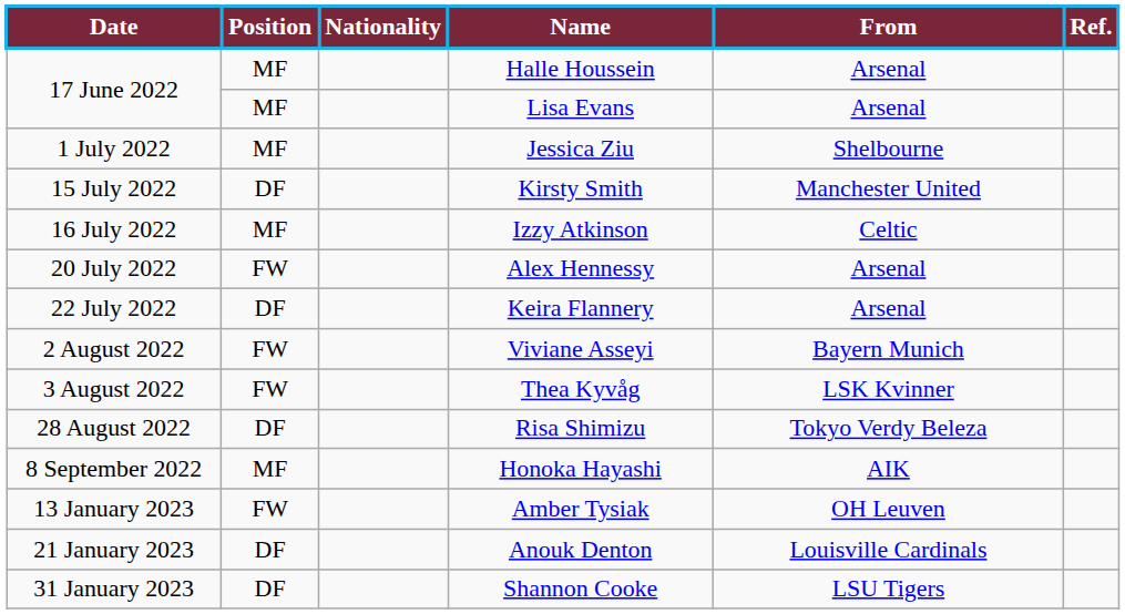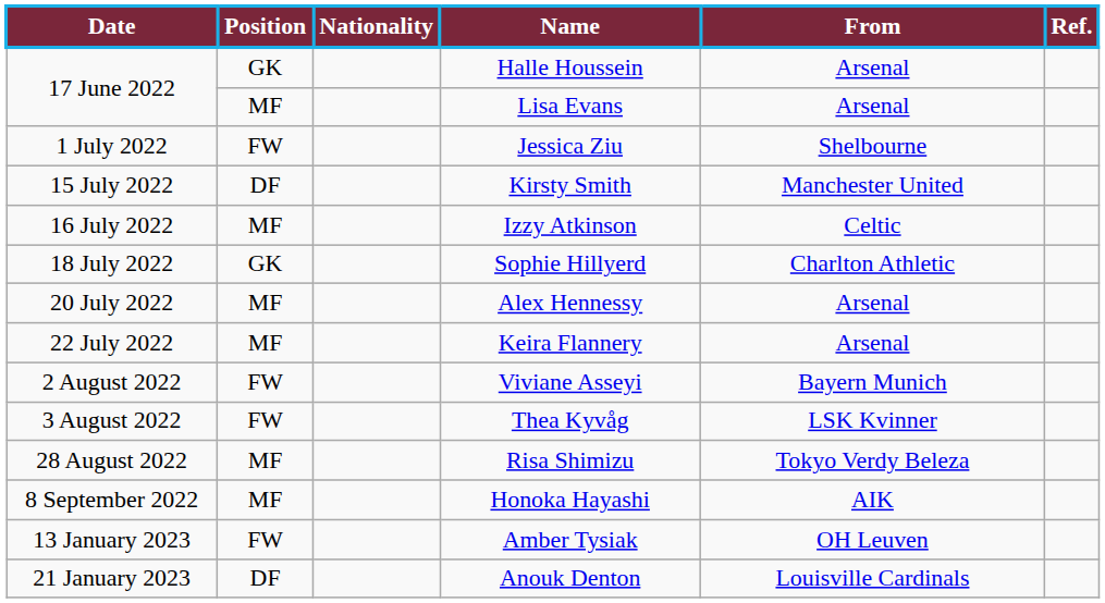Halle Houssein | Position: MF -> GK
Jessica Ziu | Position: MF -> FW
+ row: 18 July 2022 | GK | Sophie Hillyerd | Charlton Athletic
Alex Hennessy | Position: FW -> MF
Keira Flannery | Position: DF -> MF
Risa Shimizu | Position: DF -> MF
- row: 31 January 2023 | DF | Shannon Cooke | LSU Tigers
